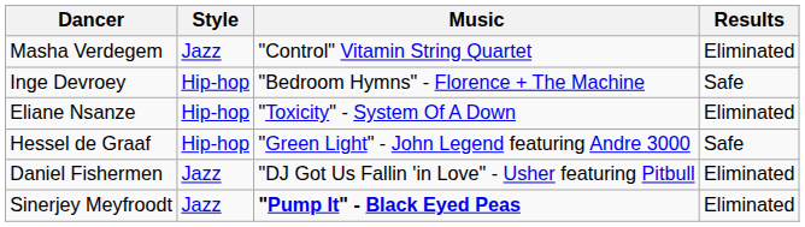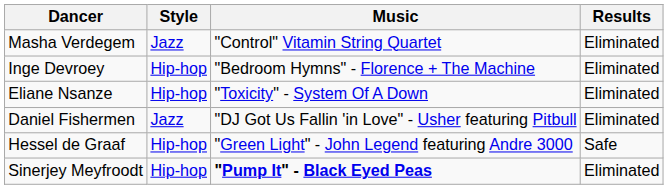Inge Devroey | Results: Safe -> Eliminated
rows swapped: Daniel Fishermen <-> Hessel de Graaf
Sinerjey Meyfroodt | Style: Jazz -> Hip-hop
